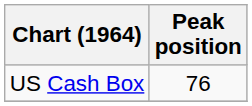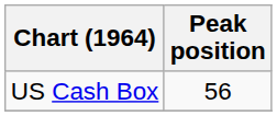US Cash Box | Peak position: 76 -> 56
